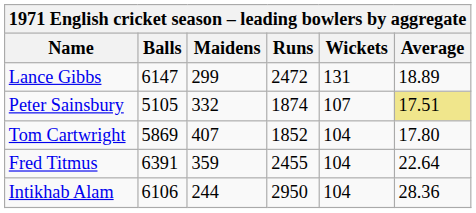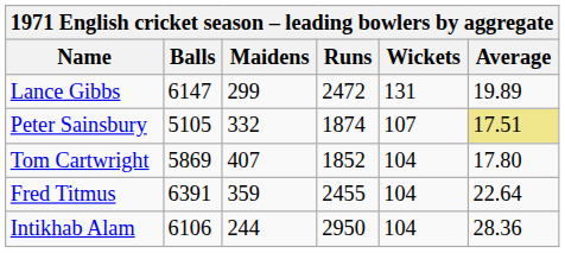Lance Gibbs | Average: 18.89 -> 19.89
